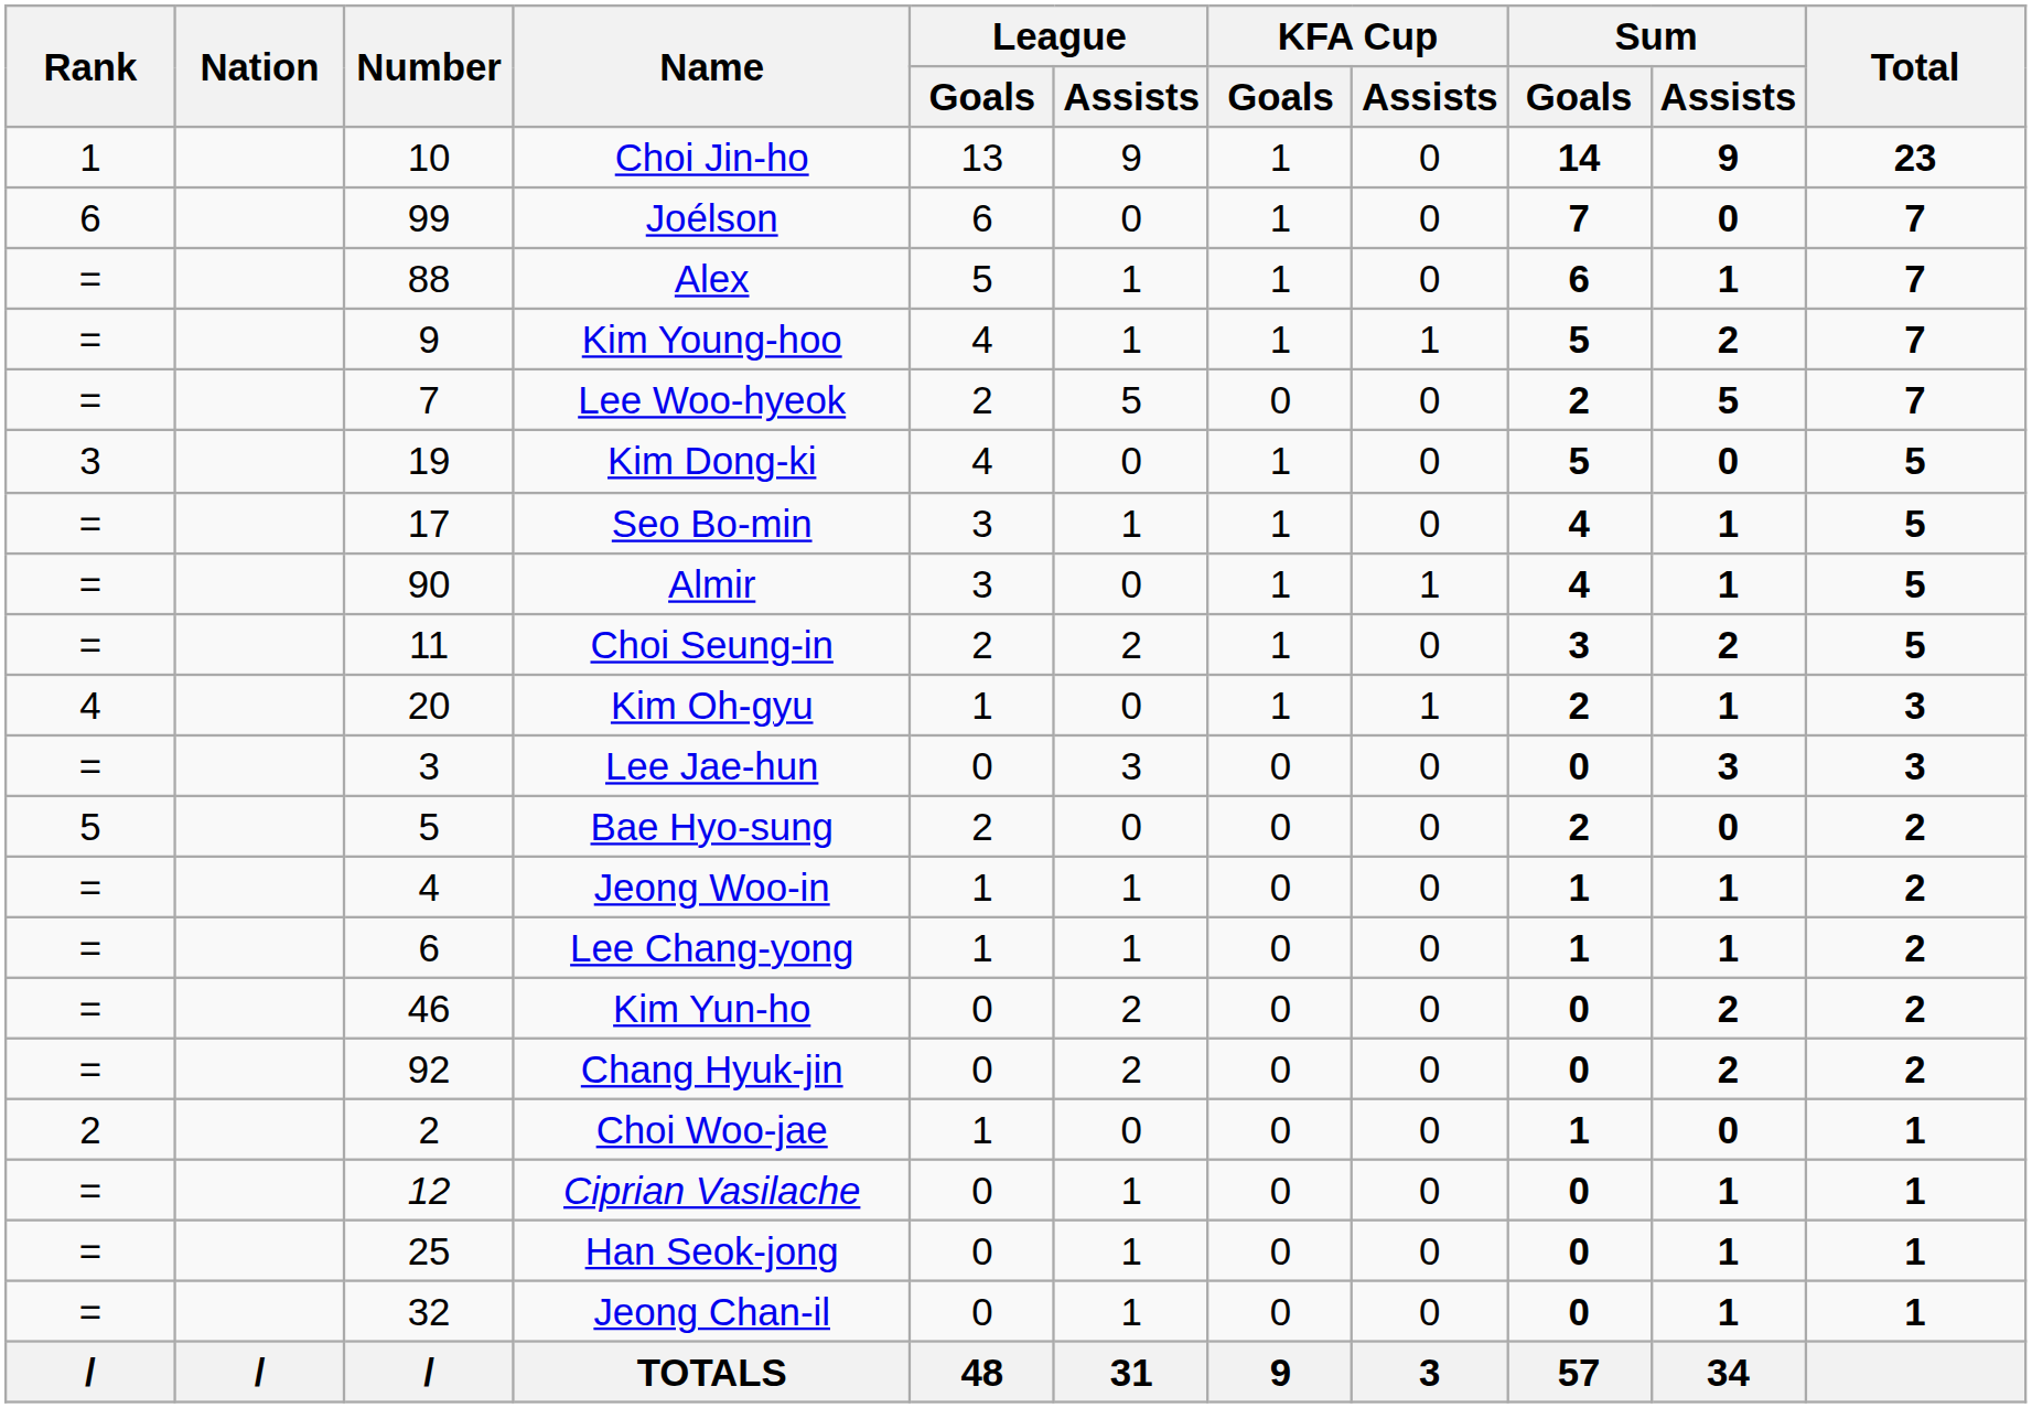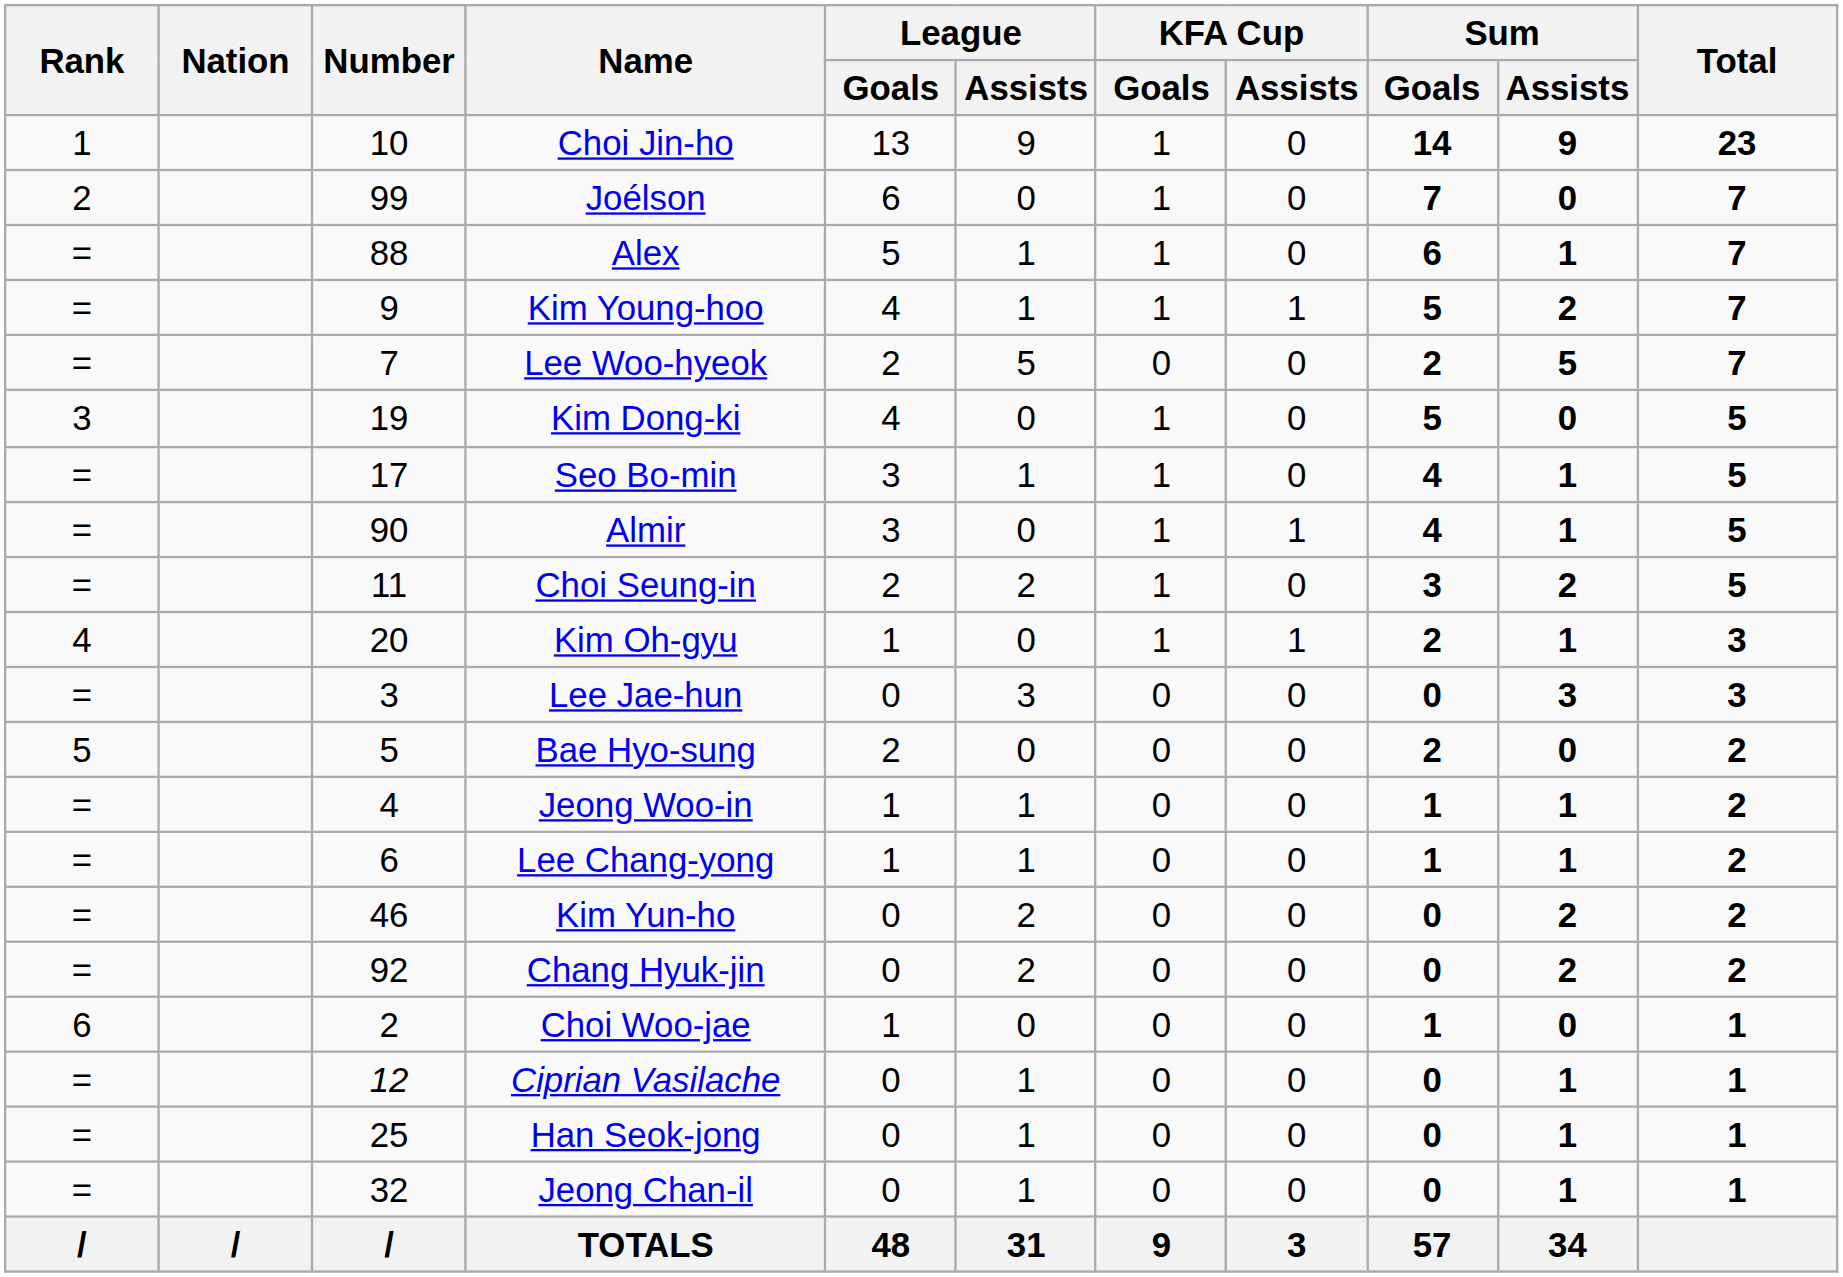Joélson | Rank: 6 -> 2
Choi Woo-jae | Rank: 2 -> 6
